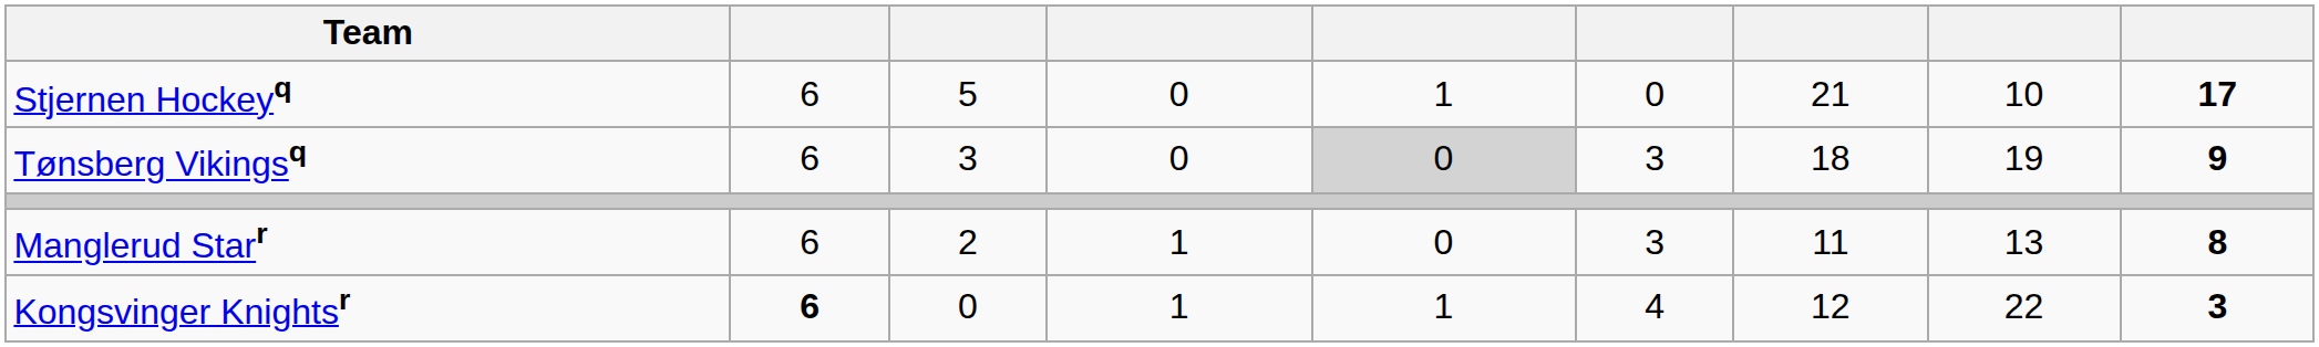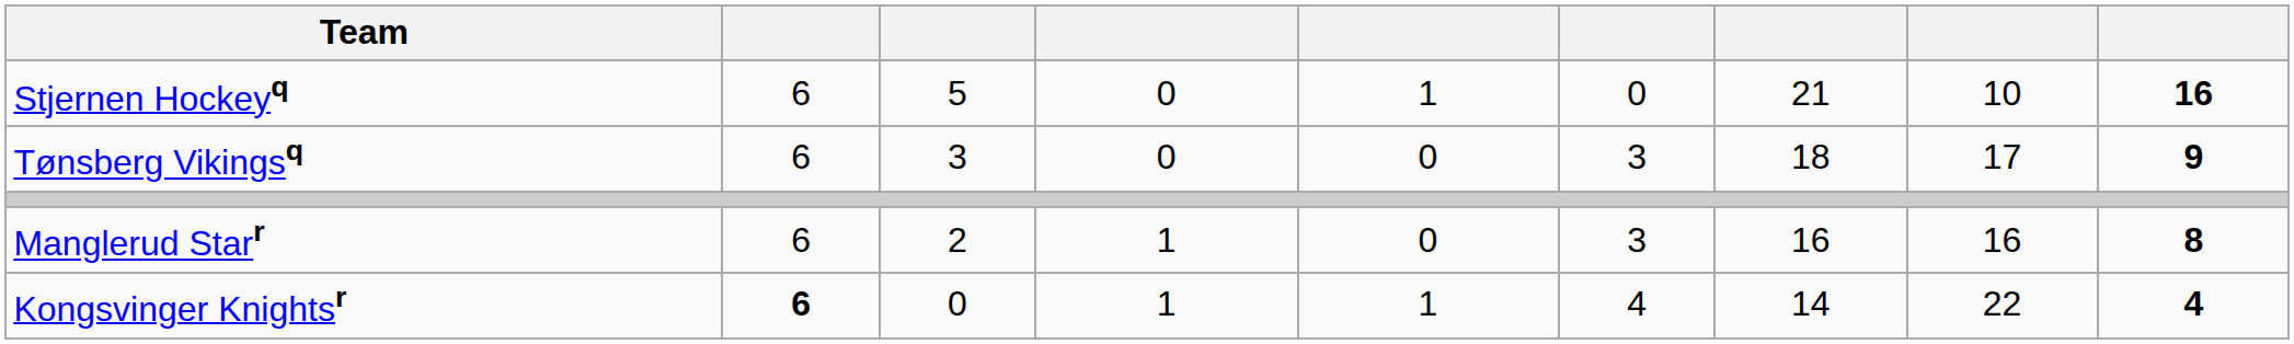Stjernen Hockeyq | column 9: 17 -> 16
Tønsberg Vikingsq | column 5: lightgrey background -> no background
Tønsberg Vikingsq | column 8: 19 -> 17
Manglerud Starr | column 7: 11 -> 16
Manglerud Starr | column 8: 13 -> 16
Kongsvinger Knightsr | column 7: 12 -> 14
Kongsvinger Knightsr | column 9: 3 -> 4
